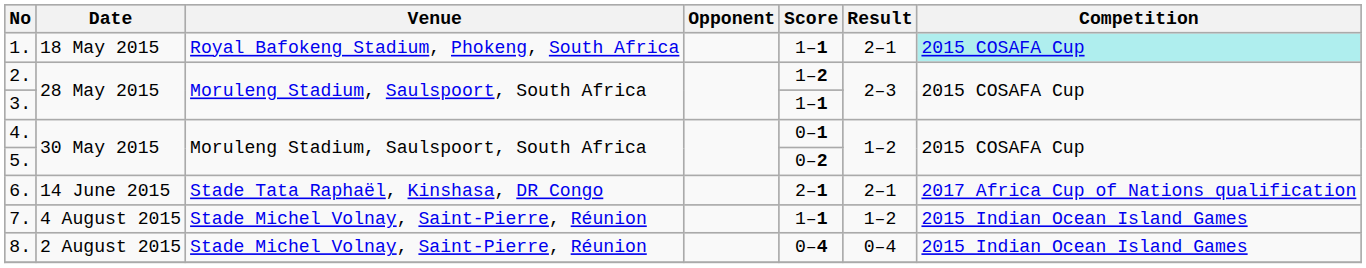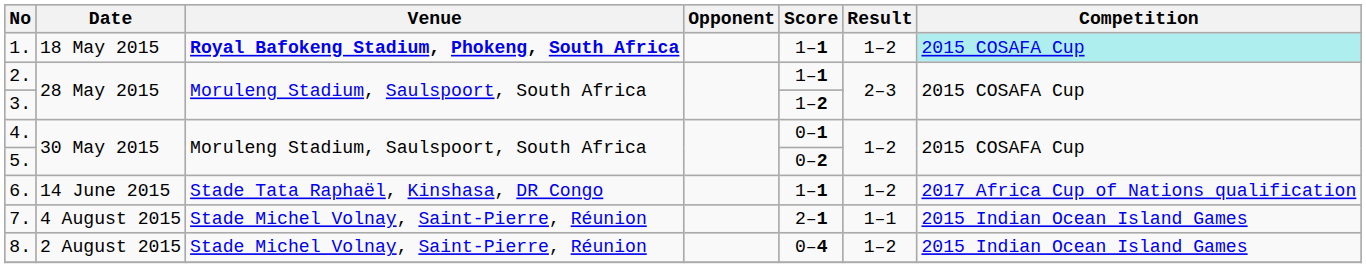1. | Venue: normal -> bold
1. | Result: 2–1 -> 1–2
2. | Score: 1–2 -> 1–1
3. | Score: 1–1 -> 1–2
6. | Score: 2–1 -> 1–1
6. | Result: 2–1 -> 1–2
7. | Score: 1–1 -> 2–1
7. | Result: 1–2 -> 1–1
8. | Result: 0–4 -> 1–2
